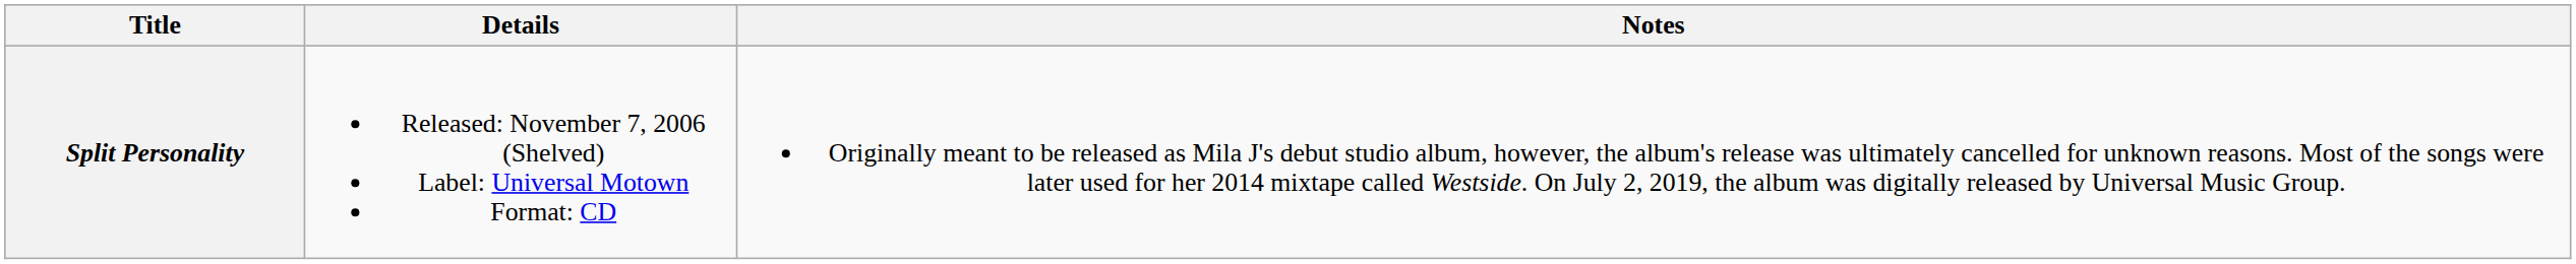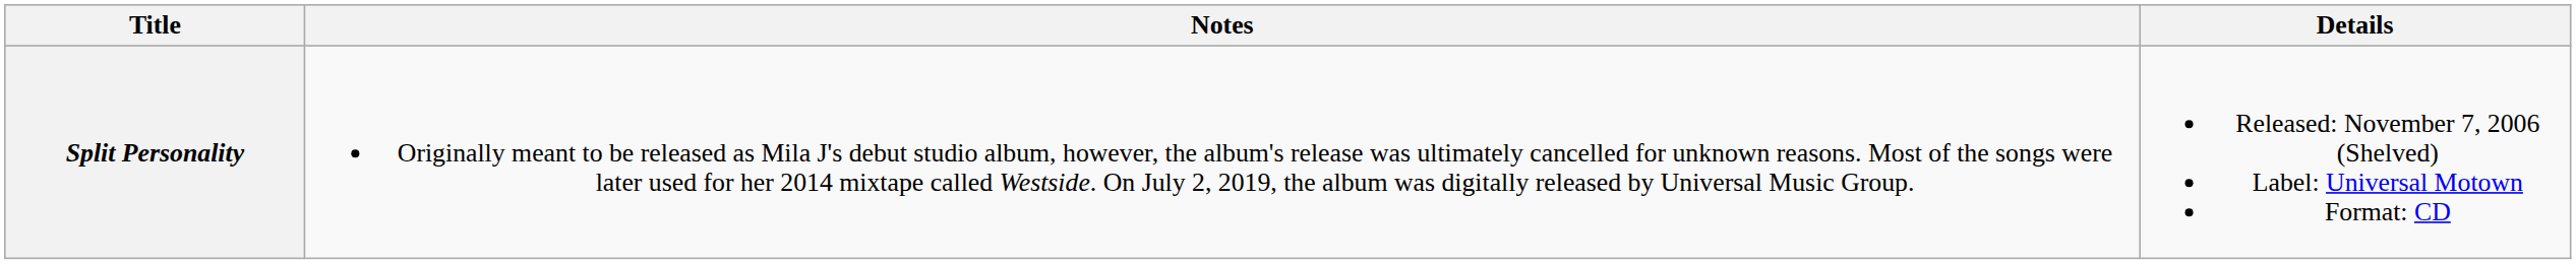columns swapped: Details <-> Notes
